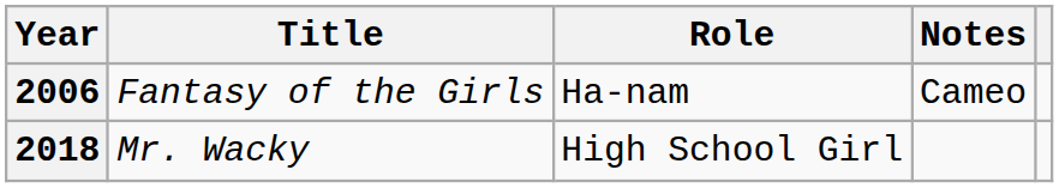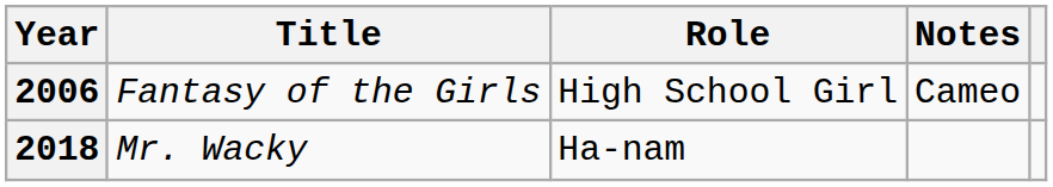2006 | Role: Ha-nam -> High School Girl
2018 | Role: High School Girl -> Ha-nam
